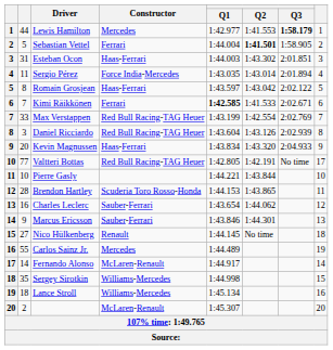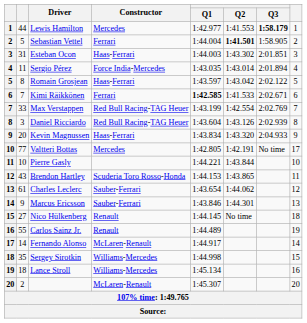Valtteri Bottas | Constructor: Red Bull Racing-TAG Heuer -> Mercedes
Brendon Hartley | column 2: 28 -> 43
Charles Leclerc | column 2: 16 -> 61
Carlos Sainz Jr. | Constructor: Mercedes -> Renault
